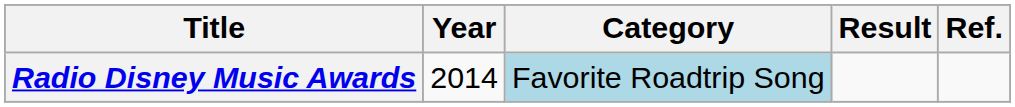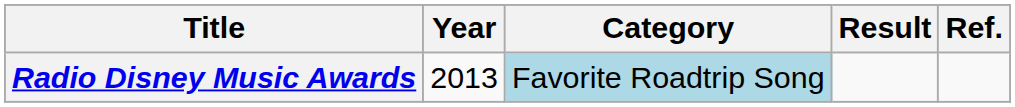Radio Disney Music Awards | Year: 2014 -> 2013
